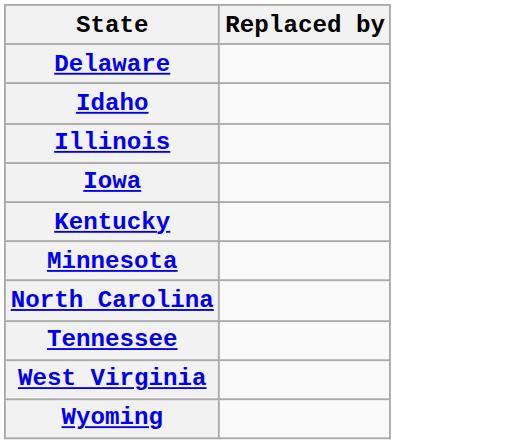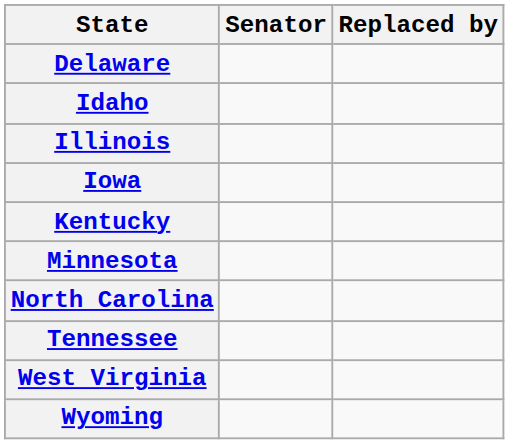+ column: Senator
